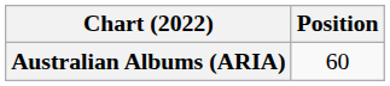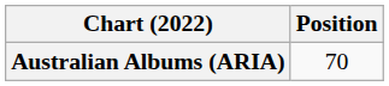Australian Albums (ARIA) | Position: 60 -> 70
